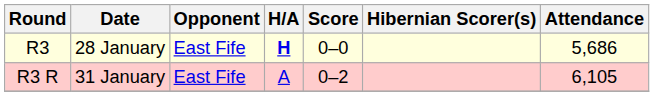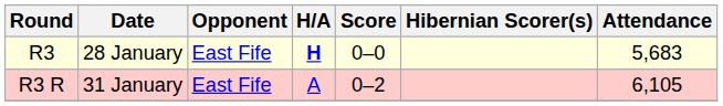R3 | Attendance: 5,686 -> 5,683
